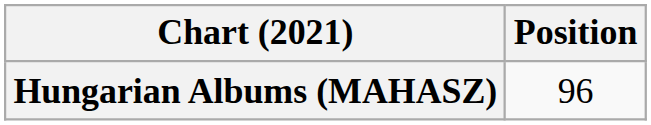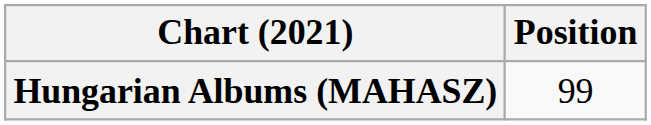Hungarian Albums (MAHASZ) | Position: 96 -> 99
